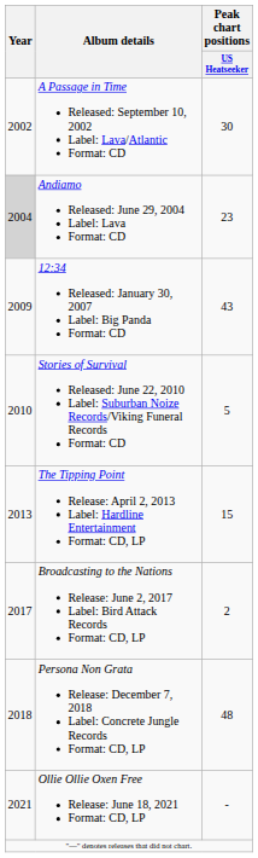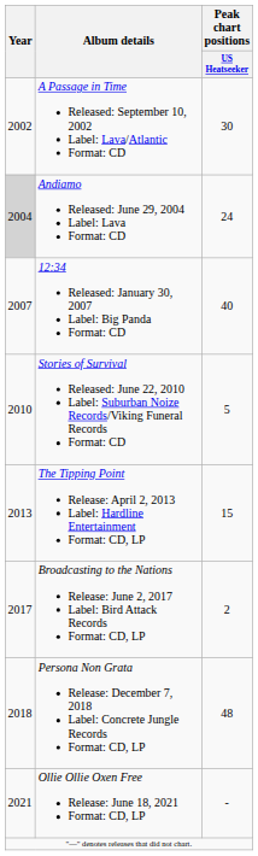Andiamo Released: June 29, 2004 Label: Lava Format: CD | Peak chart positions / US Heatseeker: 23 -> 24
12:34 Released: January 30, 2007 Label: Big Panda Format: CD | Year: 2009 -> 2007
12:34 Released: January 30, 2007 Label: Big Panda Format: CD | Peak chart positions / US Heatseeker: 43 -> 40
